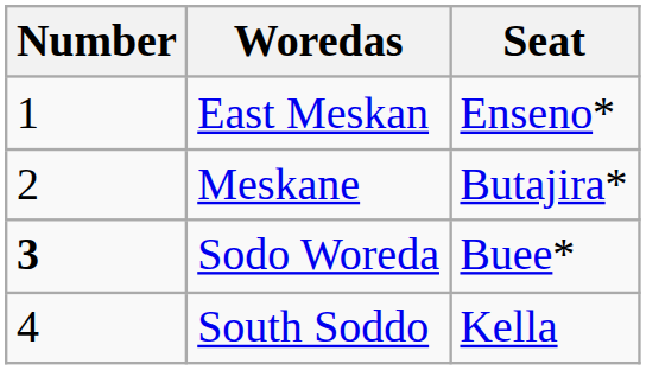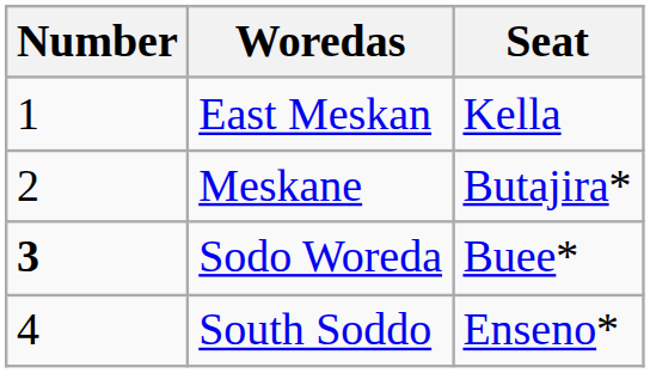East Meskan | Seat: Enseno* -> Kella
South Soddo | Seat: Kella -> Enseno*
